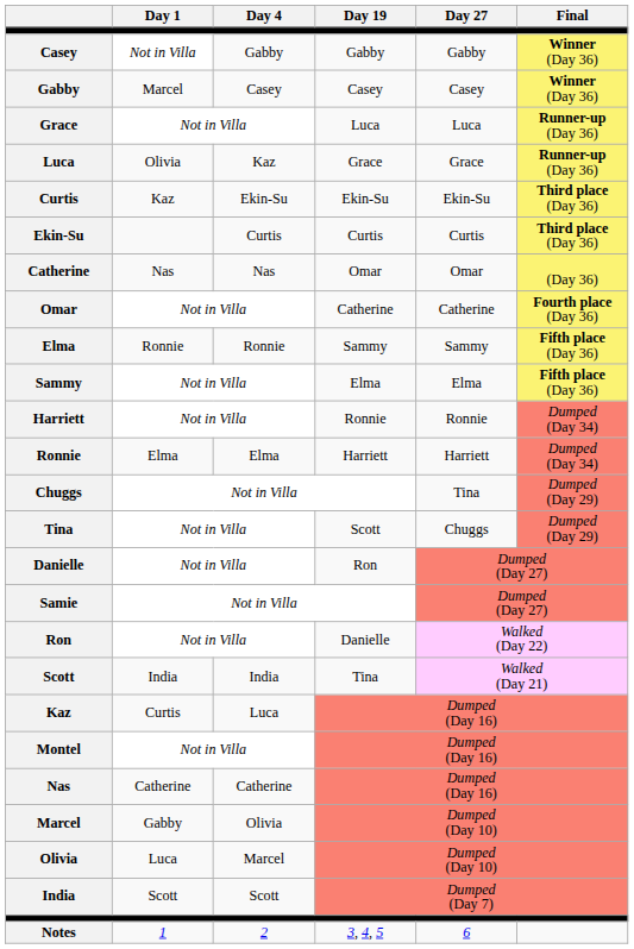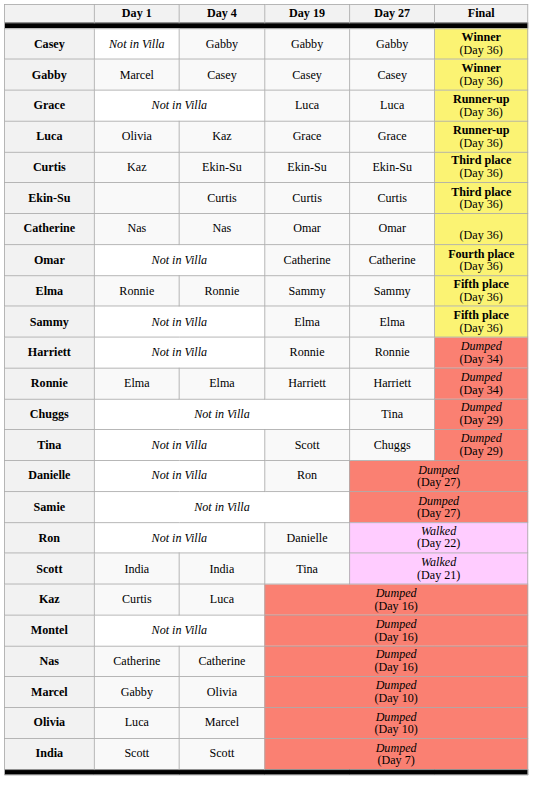- row: Notes | 1 | 2 | 3, 4, 5 | 6
